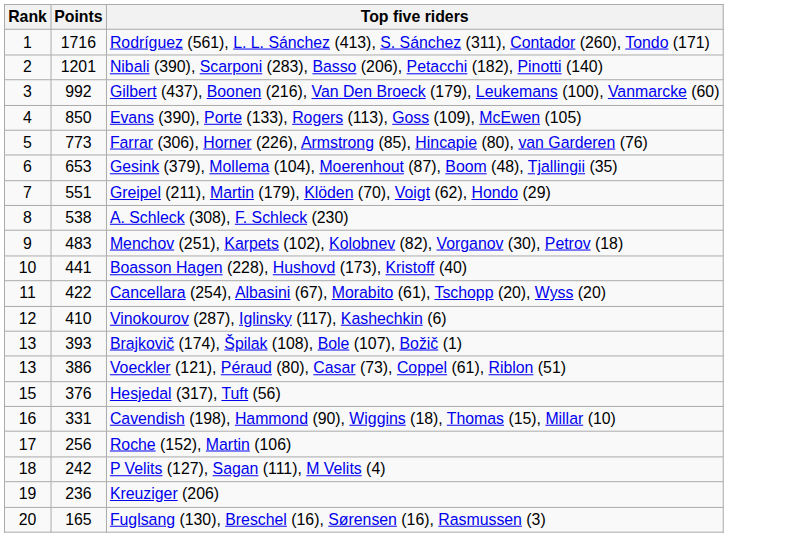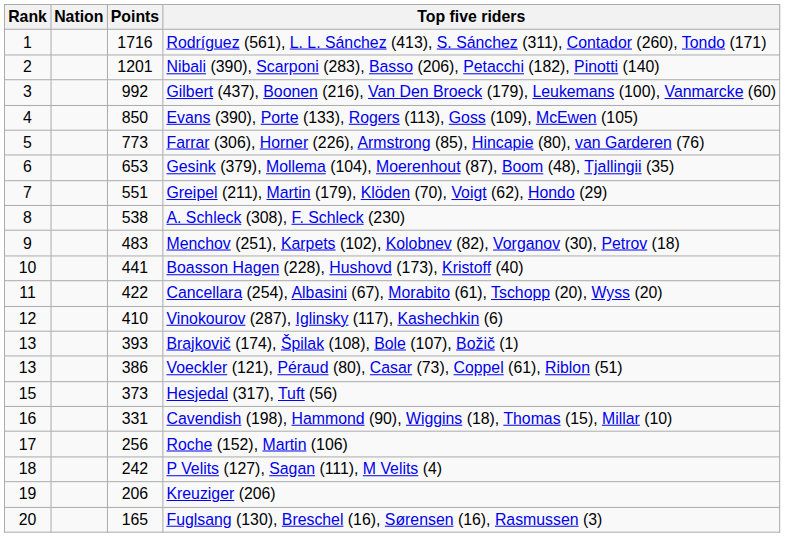+ column: Nation
Hesjedal (317), Tuft (56) | Points: 376 -> 373
Kreuziger (206) | Points: 236 -> 206
